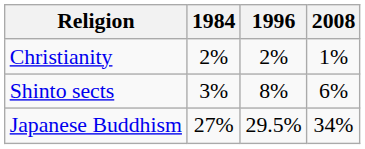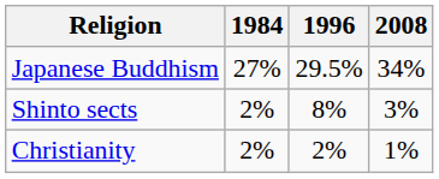rows swapped: Japanese Buddhism <-> Christianity
Shinto sects | 1984: 3% -> 2%
Shinto sects | 2008: 6% -> 3%
